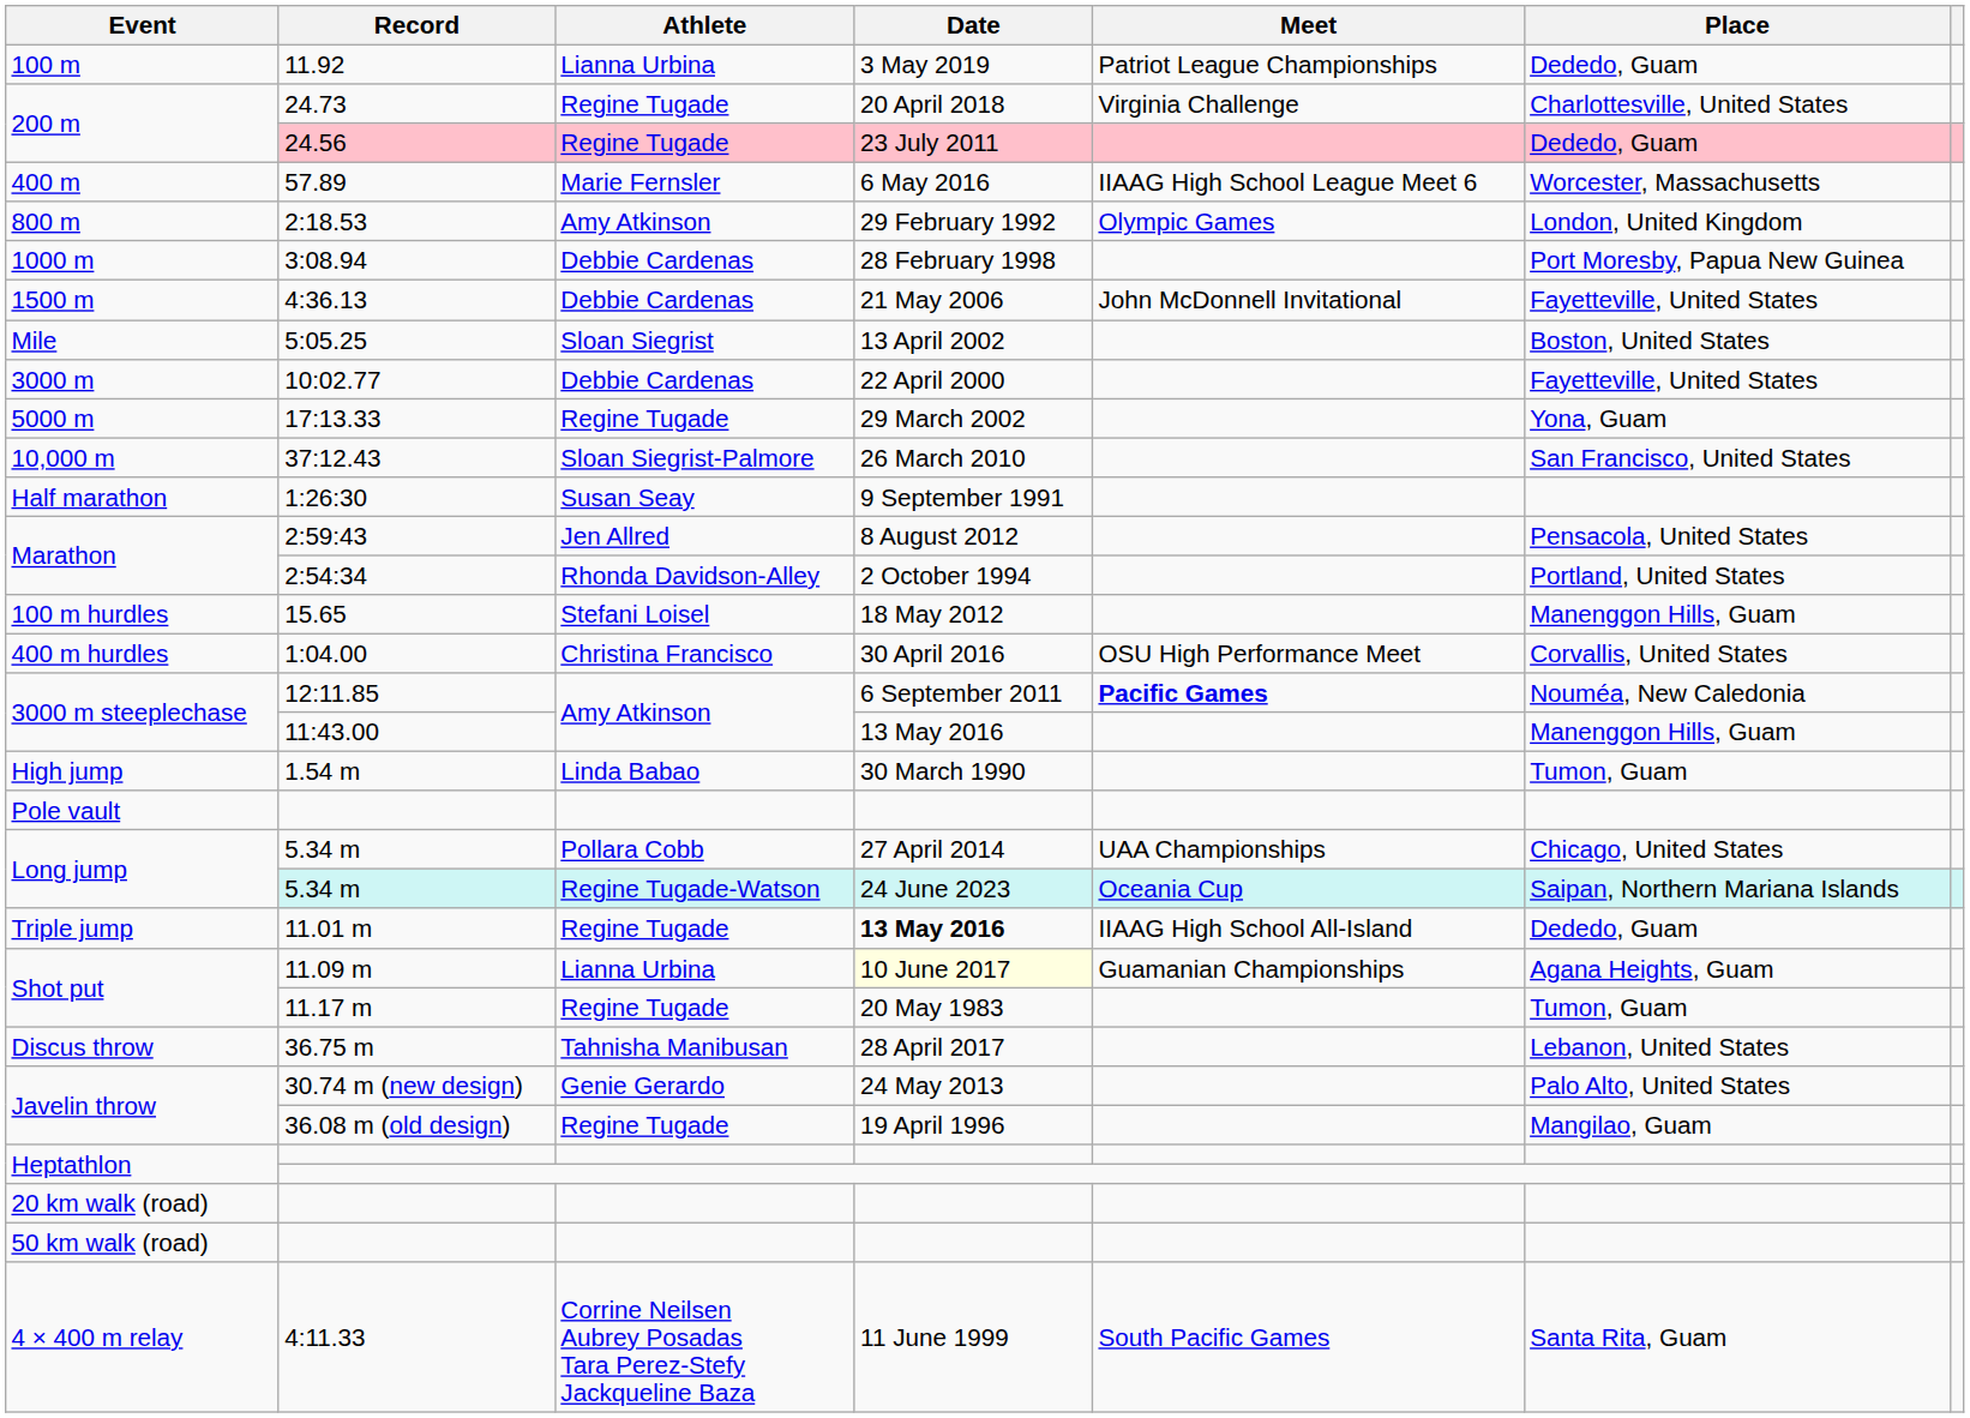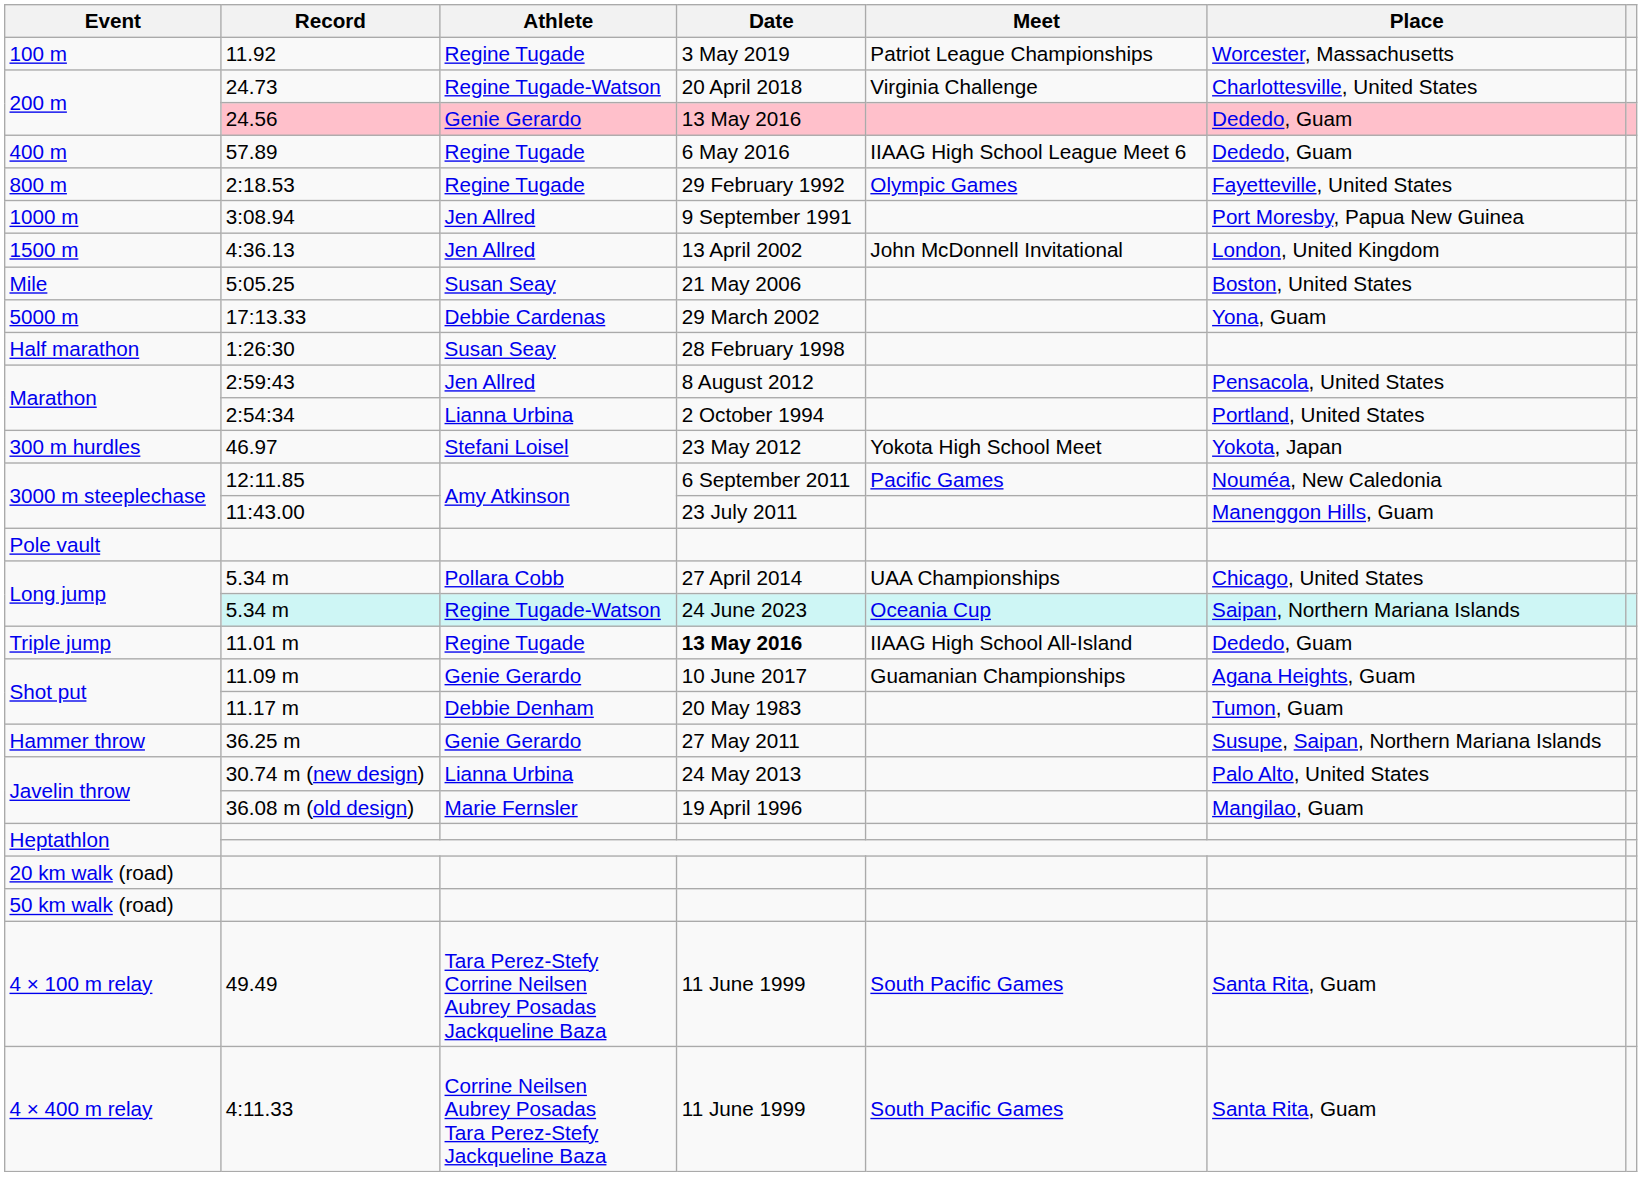11.92 | Athlete: Lianna Urbina -> Regine Tugade
11.92 | Place: Dededo, Guam -> Worcester, Massachusetts
24.73 | Athlete: Regine Tugade -> Regine Tugade-Watson
24.56 | Athlete: Regine Tugade -> Genie Gerardo
24.56 | Date: 23 July 2011 -> 13 May 2016
57.89 | Athlete: Marie Fernsler -> Regine Tugade
57.89 | Place: Worcester, Massachusetts -> Dededo, Guam
2:18.53 | Athlete: Amy Atkinson -> Regine Tugade
2:18.53 | Place: London, United Kingdom -> Fayetteville, United States
3:08.94 | Athlete: Debbie Cardenas -> Jen Allred
3:08.94 | Date: 28 February 1998 -> 9 September 1991
4:36.13 | Athlete: Debbie Cardenas -> Jen Allred
4:36.13 | Date: 21 May 2006 -> 13 April 2002
4:36.13 | Place: Fayetteville, United States -> London, United Kingdom
5:05.25 | Athlete: Sloan Siegrist -> Susan Seay
5:05.25 | Date: 13 April 2002 -> 21 May 2006
- row: 3000 m | 10:02.77 | Debbie Cardenas | 22 April 2000 | Fayetteville, United States
17:13.33 | Athlete: Regine Tugade -> Debbie Cardenas
- row: 10,000 m | 37:12.43 | Sloan Siegrist-Palmore | 26 March 2010 | San Francisco, United States
1:26:30 | Date: 9 September 1991 -> 28 February 1998
2:54:34 | Athlete: Rhonda Davidson-Alley -> Lianna Urbina
- row: 100 m hurdles | 15.65 | Stefani Loisel | 18 May 2012 | Manenggon Hills, Guam
+ row: 300 m hurdles | 46.97 | Stefani Loisel | 23 May 2012 | Yokota High School Meet | Yokota, Japan
- row: 400 m hurdles | 1:04.00 | Christina Francisco | 30 April 2016 | OSU High Performance Meet | Corvallis, United States
12:11.85 | Meet: bold -> normal
11:43.00 | Date: 13 May 2016 -> 23 July 2011
- row: High jump | 1.54 m | Linda Babao | 30 March 1990 | Tumon, Guam
11.09 m | Athlete: Lianna Urbina -> Genie Gerardo
11.09 m | Date: lightyellow background -> no background
11.17 m | Athlete: Regine Tugade -> Debbie Denham
- row: Discus throw | 36.75 m | Tahnisha Manibusan | 28 April 2017 | Lebanon, United States
+ row: Hammer throw | 36.25 m | Genie Gerardo | 27 May 2011 | Susupe, Saipan, Northern Mariana Islands
30.74 m (new design) | Athlete: Genie Gerardo -> Lianna Urbina
36.08 m (old design) | Athlete: Regine Tugade -> Marie Fernsler
+ row: 4 × 100 m relay | 49.49 | Tara Perez-Stefy Corrine Neilsen Aubrey Posadas Jackqueline Baza | 11 June 1999 | South Pacific Games | Santa Rita, Guam
